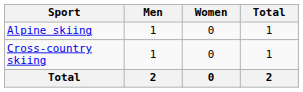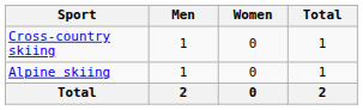rows swapped: Alpine skiing <-> Cross-country skiing
